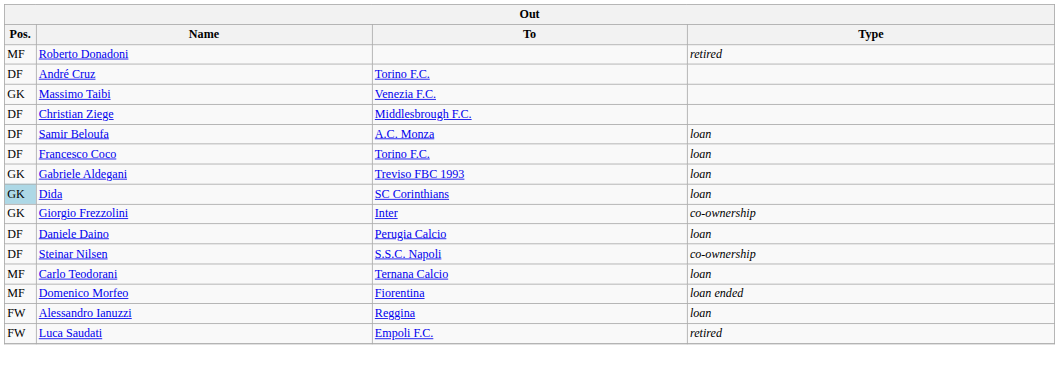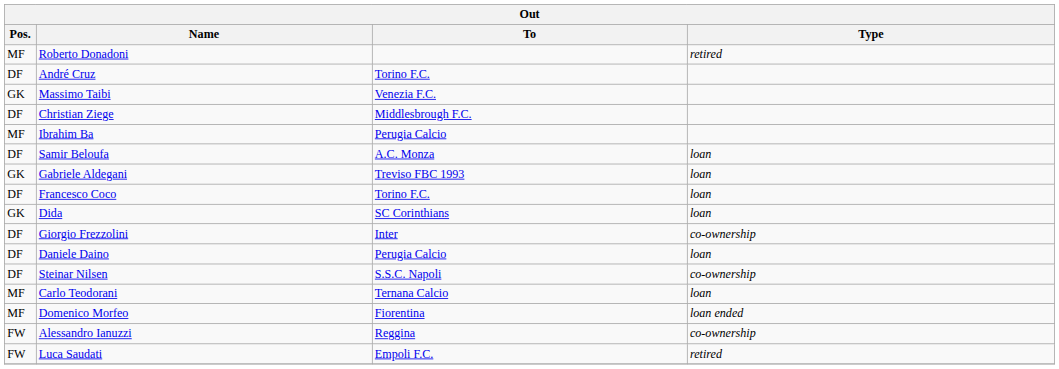+ row: MF | Ibrahim Ba | Perugia Calcio
rows swapped: Francesco Coco <-> Gabriele Aldegani
Dida | Pos.: lightblue background -> no background
Giorgio Frezzolini | Pos.: GK -> DF
Alessandro Ianuzzi | Type: loan -> co-ownership
